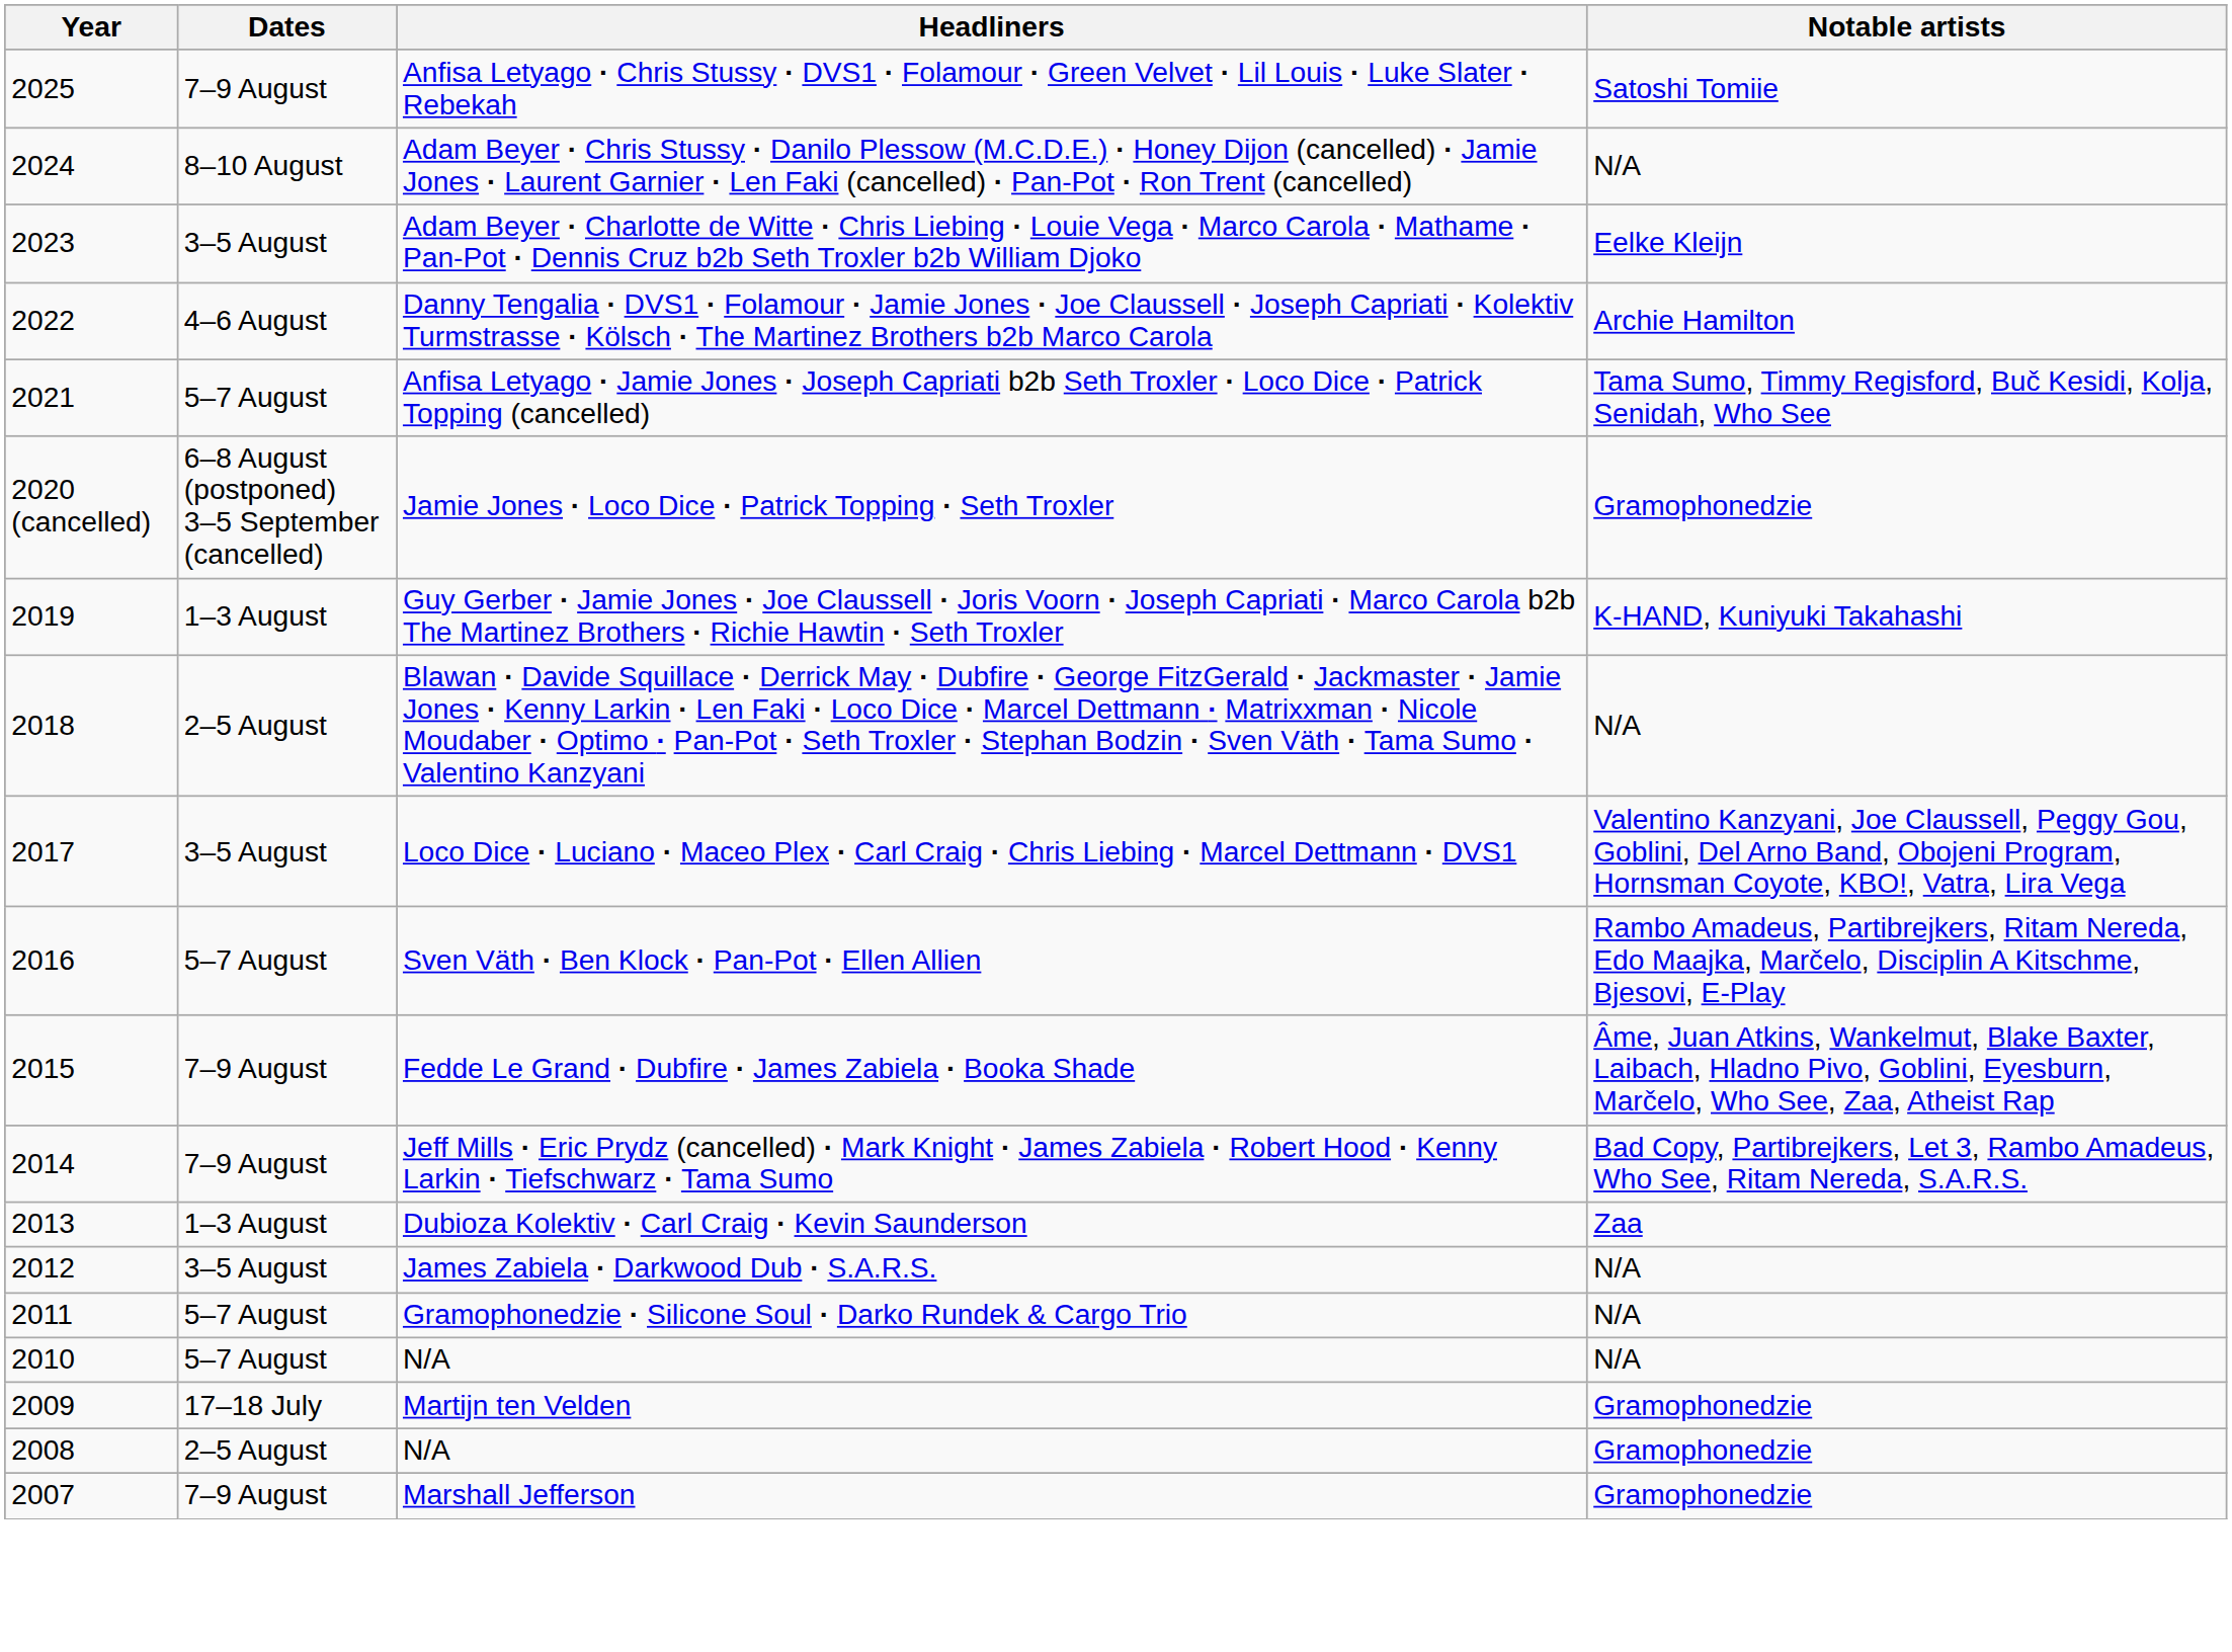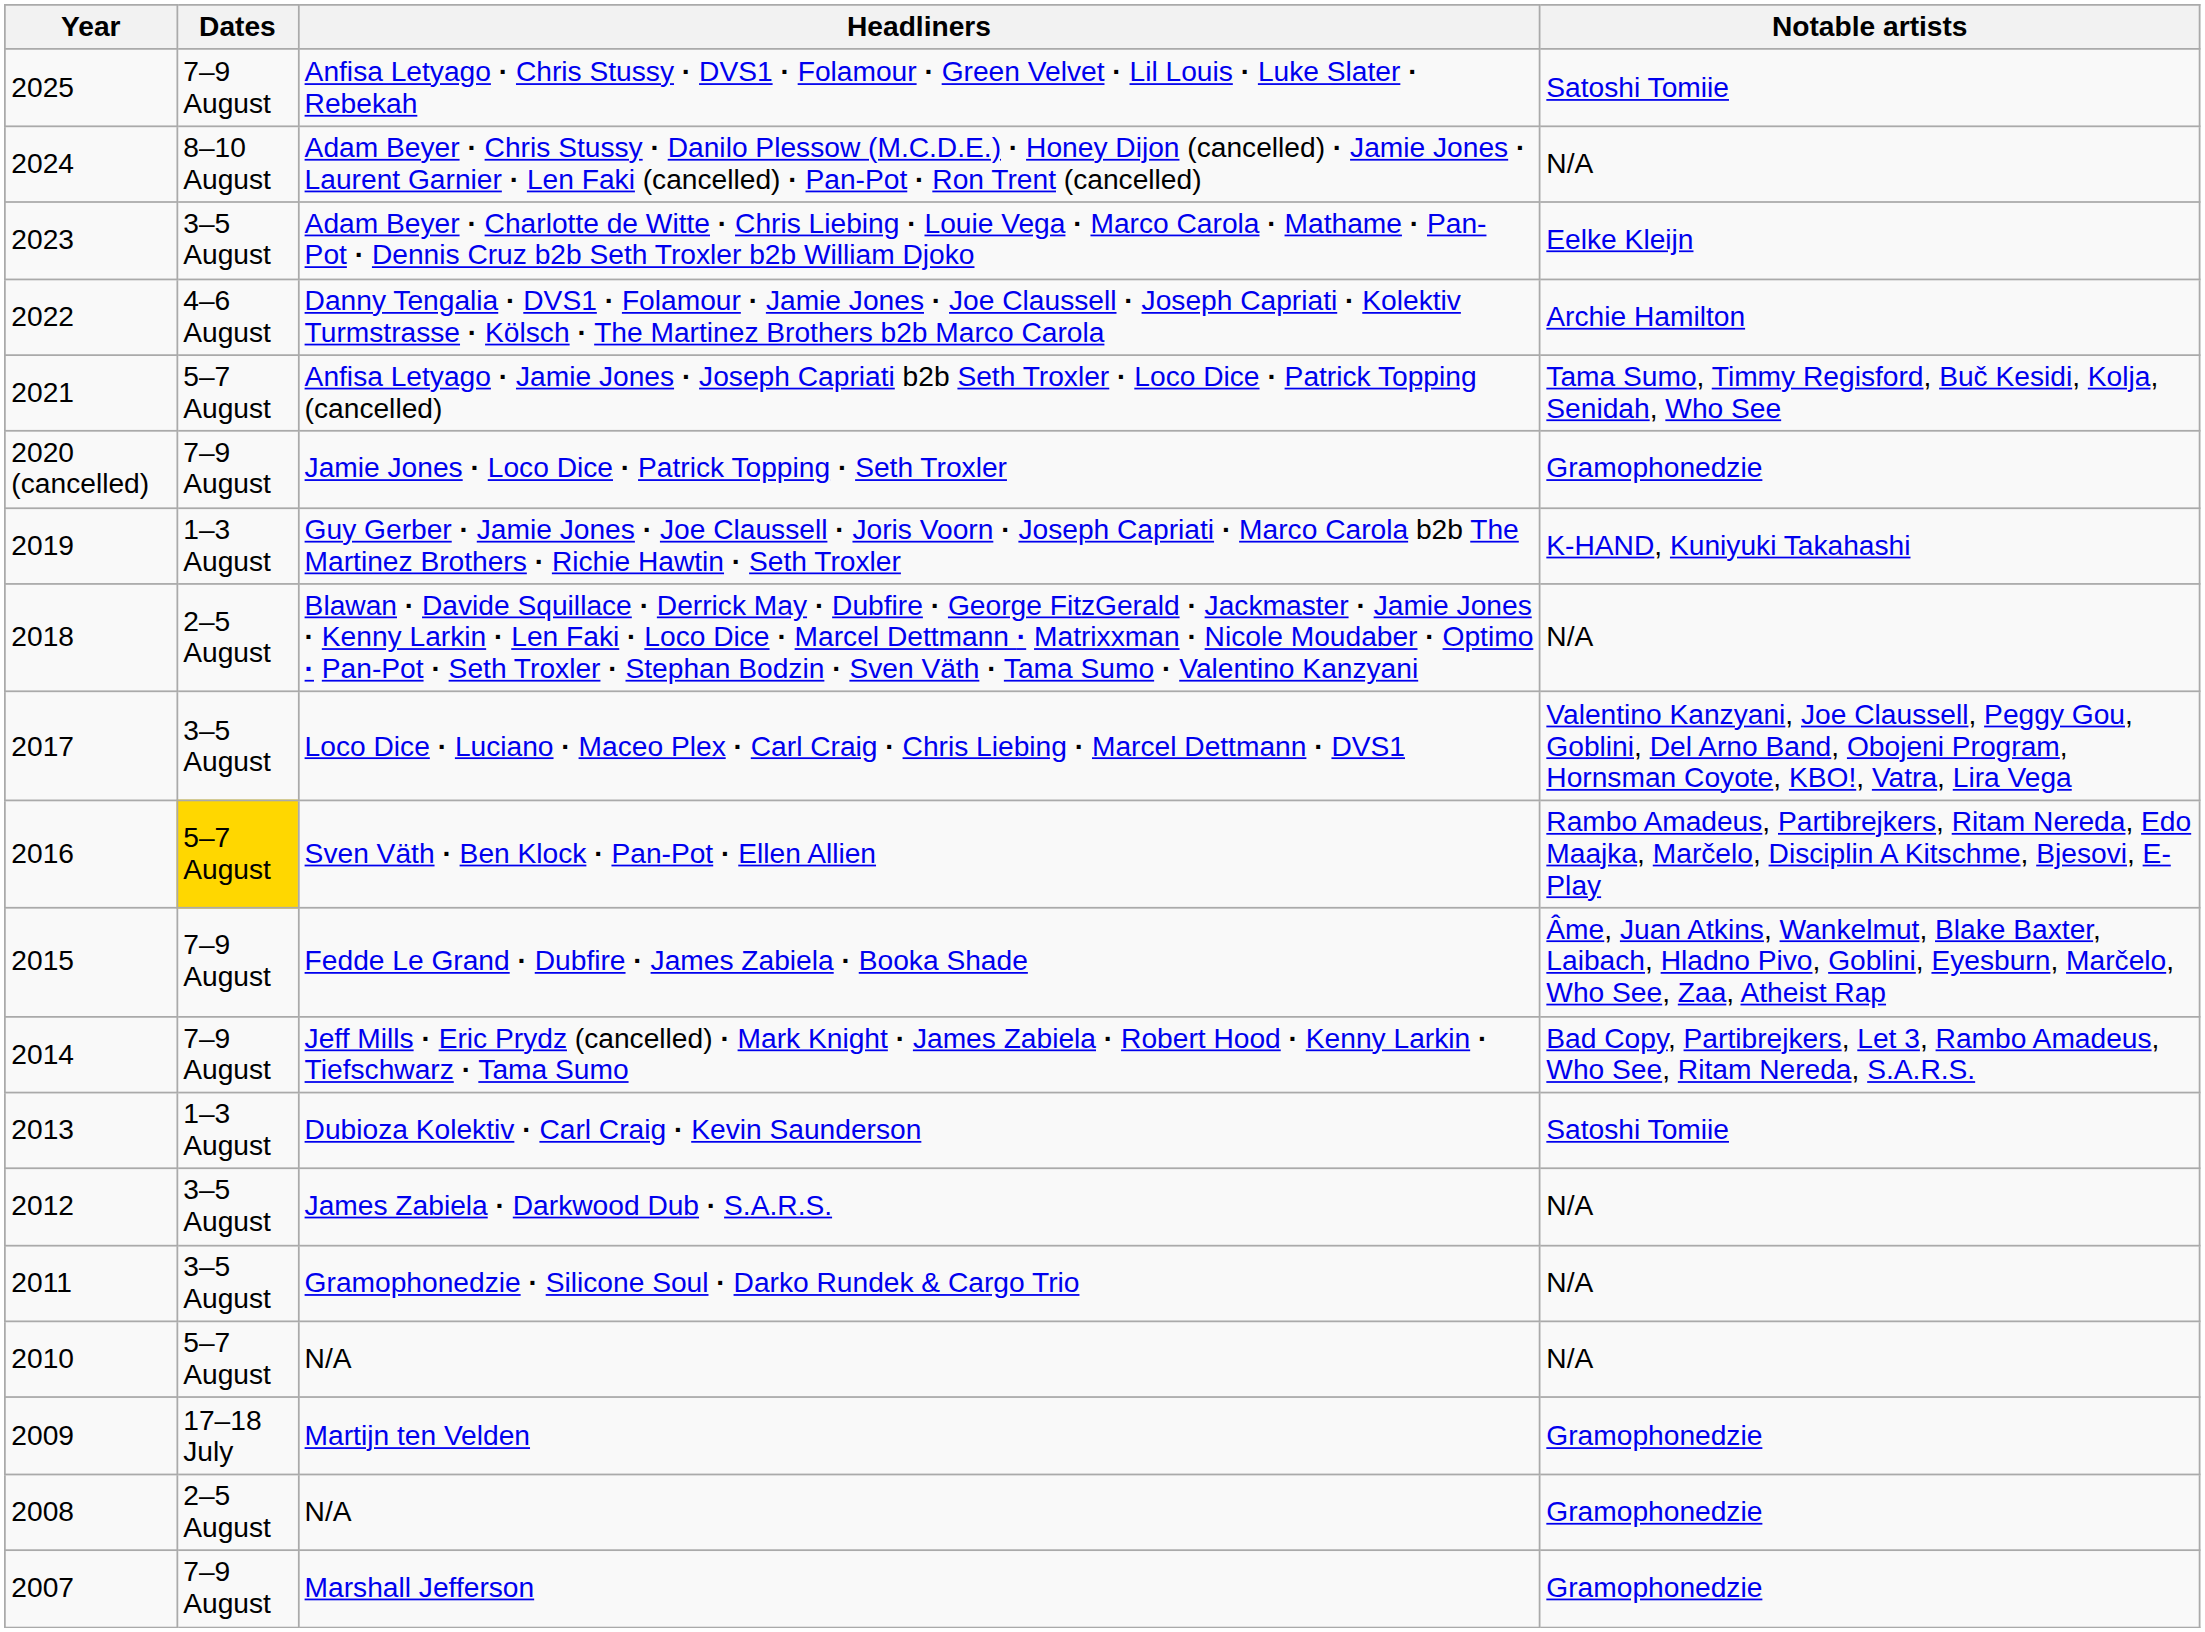Jamie Jones · Loco Dice · Patrick Topping · Seth Troxler | Dates: 6–8 August (postponed) 3–5 September (cancelled) -> 7–9 August
Sven Väth · Ben Klock · Pan-Pot · Ellen Allien | Dates: no background -> gold background
Dubioza Kolektiv · Carl Craig · Kevin Saunderson | Notable artists: Zaa -> Satoshi Tomiie
Gramophonedzie · Silicone Soul · Darko Rundek & Cargo Trio | Dates: 5–7 August -> 3–5 August
